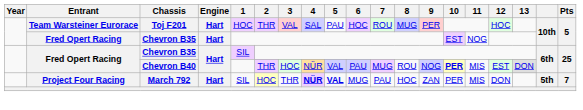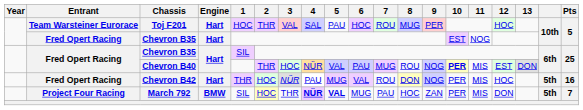+ row: Fred Opert Racing | Chevron B42 | Hart | THR | HOC | NÜR | PAU | MUG | VAL | ROU | DON | NOG | PER | MIS | HOC | 5th | 16
March 792 | Engine: Hart -> BMW
